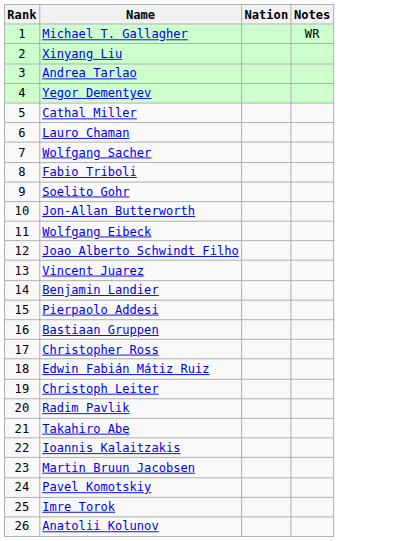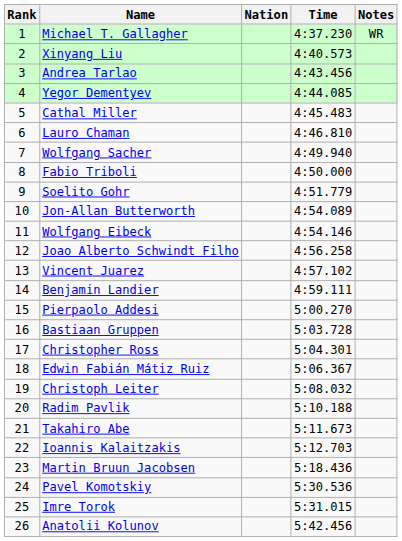+ column: Time | 4:37.230 | 4:40.573 | 4:43.456 | 4:44.085 | 4:45.483 | 4:46.810 | 4:49.940 | 4:50.000 | 4:51.779 | 4:54.089 | 4:54.146 | 4:56.258 | 4:57.102 | 4:59.111 | 5:00.270 | 5:03.728 | 5:04.301 | 5:06.367 | 5:08.032 | 5:10.188 | 5:11.673 | 5:12.703 | 5:18.436 | 5:30.536 | 5:31.015 | 5:42.456
